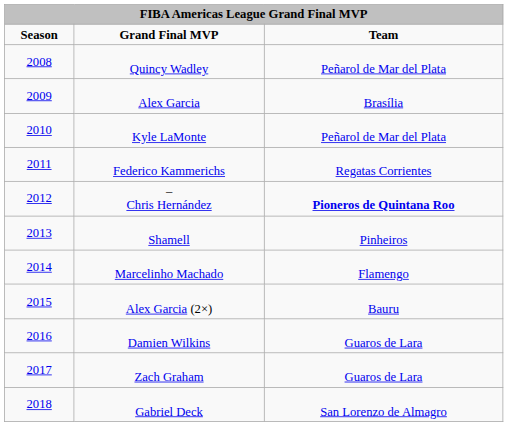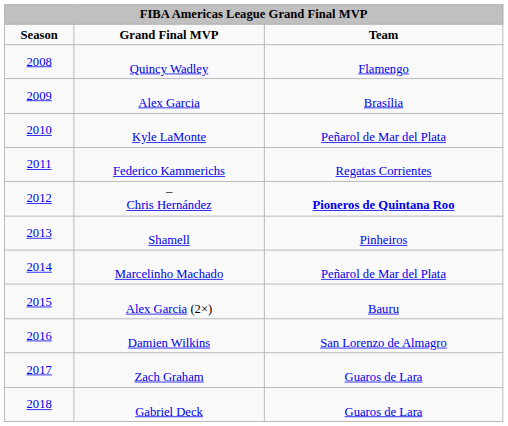Quincy Wadley | Team: Peñarol de Mar del Plata -> Flamengo
Marcelinho Machado | Team: Flamengo -> Peñarol de Mar del Plata
Damien Wilkins | Team: Guaros de Lara -> San Lorenzo de Almagro
Gabriel Deck | Team: San Lorenzo de Almagro -> Guaros de Lara
